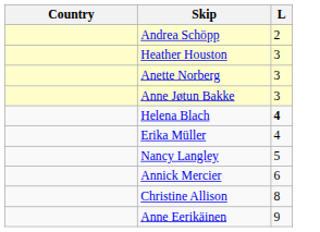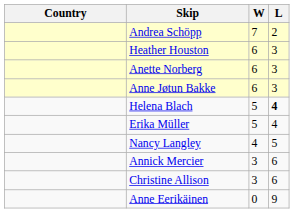+ column: W | 7 | 6 | 6 | 6 | 5 | 5 | 4 | 3 | 3 | 0
Christine Allison | L: 8 -> 6
